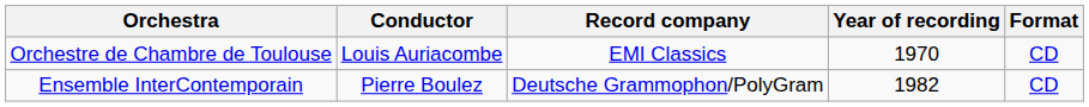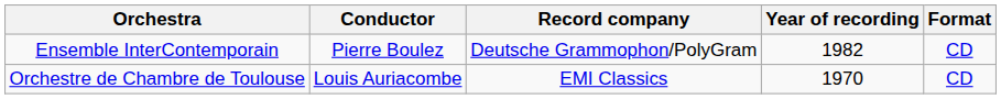rows swapped: Orchestre de Chambre de Toulouse <-> Ensemble InterContemporain
